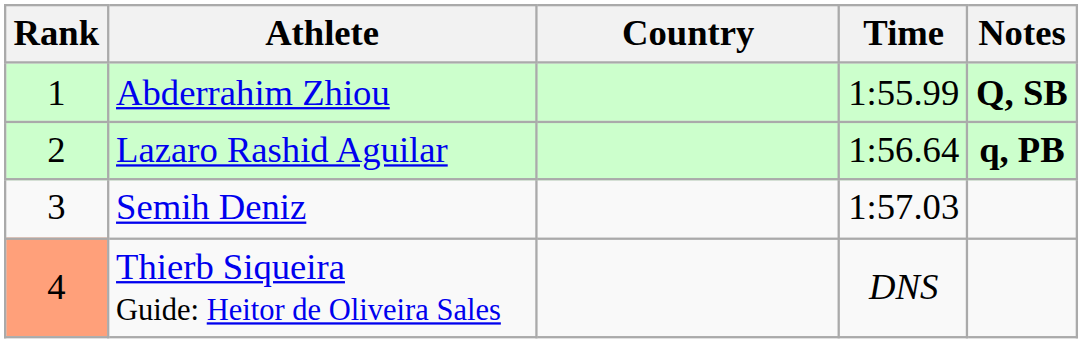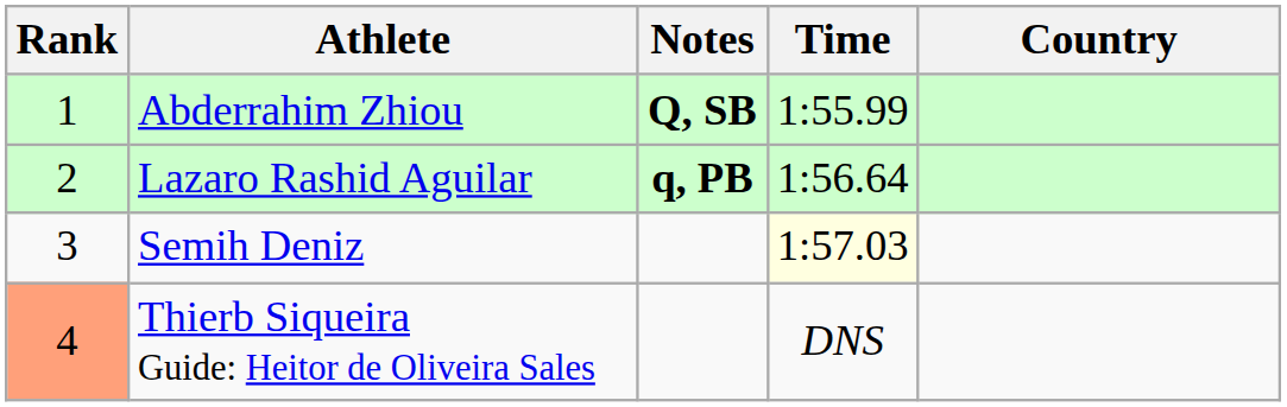columns swapped: Country <-> Notes
Semih Deniz | Time: no background -> lightyellow background
